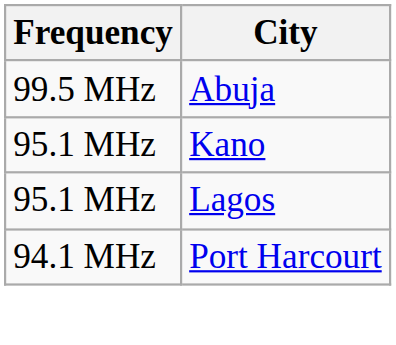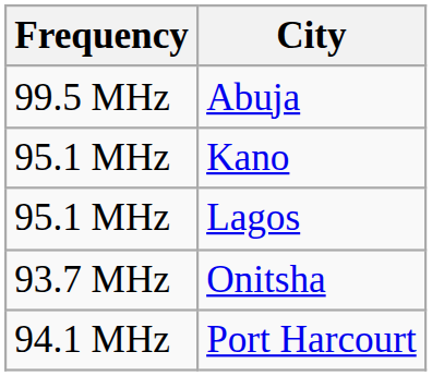+ row: 93.7 MHz | Onitsha
